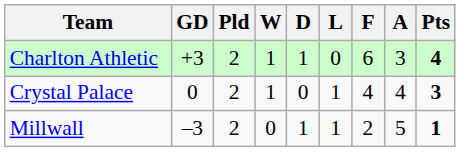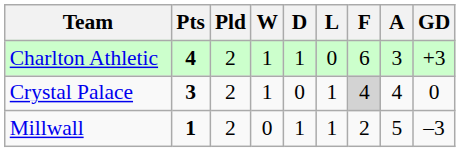columns swapped: Pts <-> GD
Crystal Palace | F: no background -> lightgrey background
